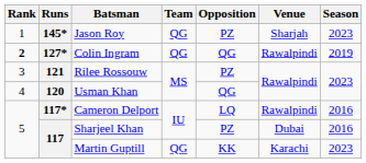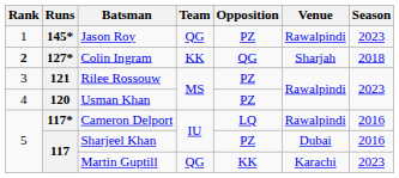Jason Roy | Venue: Sharjah -> Rawalpindi
Colin Ingram | Team: QG -> KK
Colin Ingram | Venue: Rawalpindi -> Sharjah
Colin Ingram | Season: 2019 -> 2018
Usman Khan | Opposition: QG -> PZ
